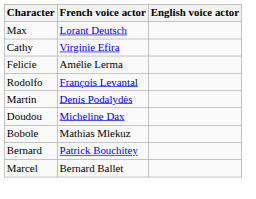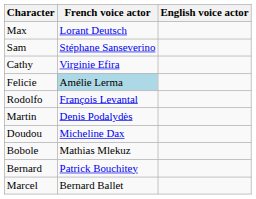+ row: Sam | Stéphane Sanseverino
Felicie | French voice actor: no background -> lightblue background
